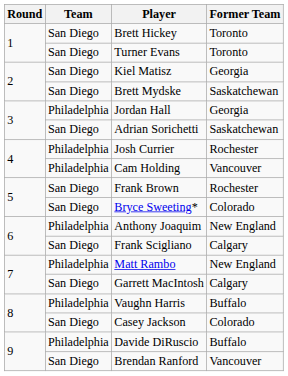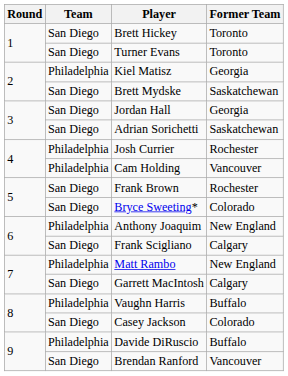Kiel Matisz | Team: San Diego -> Philadelphia
Jordan Hall | Team: Philadelphia -> San Diego
